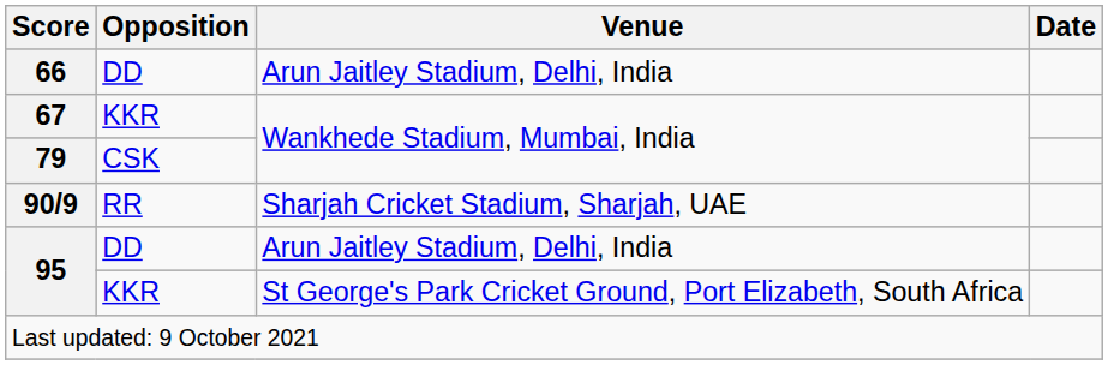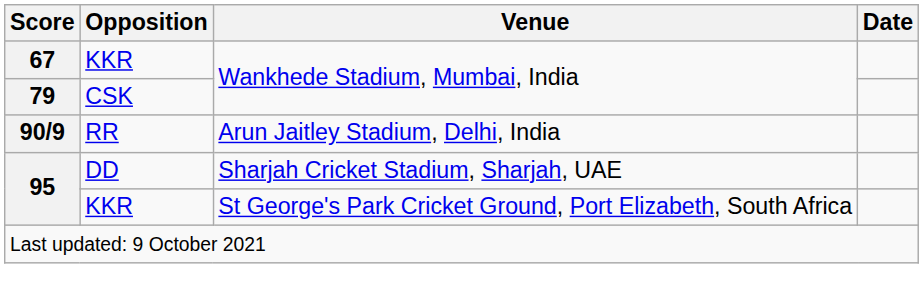- row: 66 | DD | Arun Jaitley Stadium, Delhi, India
90/9 | Venue: Sharjah Cricket Stadium, Sharjah, UAE -> Arun Jaitley Stadium, Delhi, India
95 / DD | Venue: Arun Jaitley Stadium, Delhi, India -> Sharjah Cricket Stadium, Sharjah, UAE
